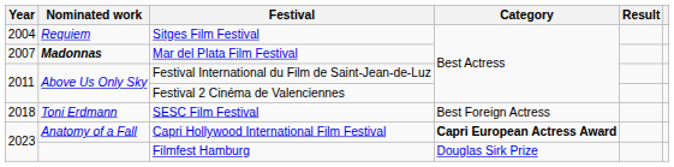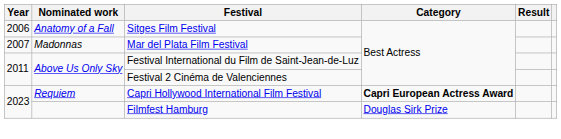Sitges Film Festival | Year: 2004 -> 2006
Sitges Film Festival | Nominated work: Requiem -> Anatomy of a Fall
Mar del Plata Film Festival | Nominated work: bold -> normal
- row: 2018 | Toni Erdmann | SESC Film Festival | Best Foreign Actress
Capri Hollywood International Film Festival | Nominated work: Anatomy of a Fall -> Requiem
